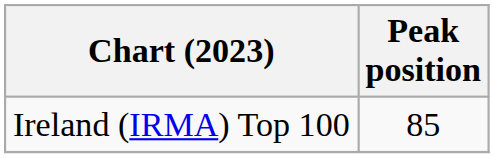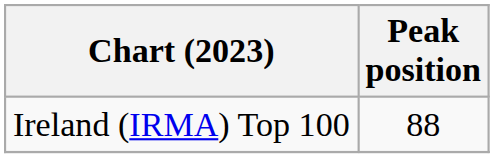Ireland (IRMA) Top 100 | Peak position: 85 -> 88
